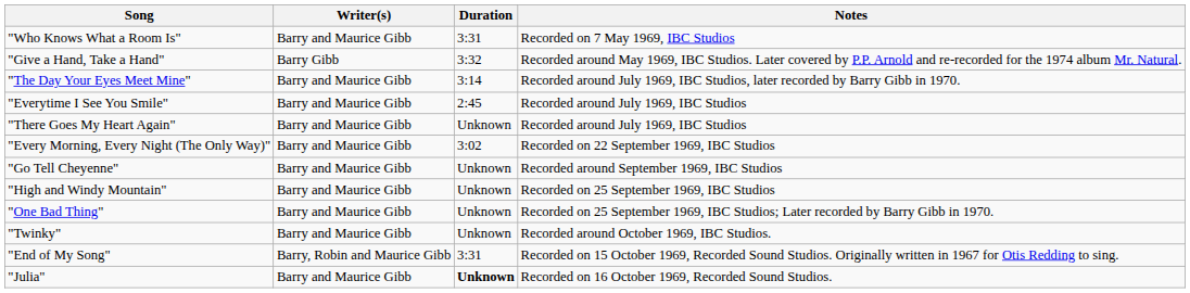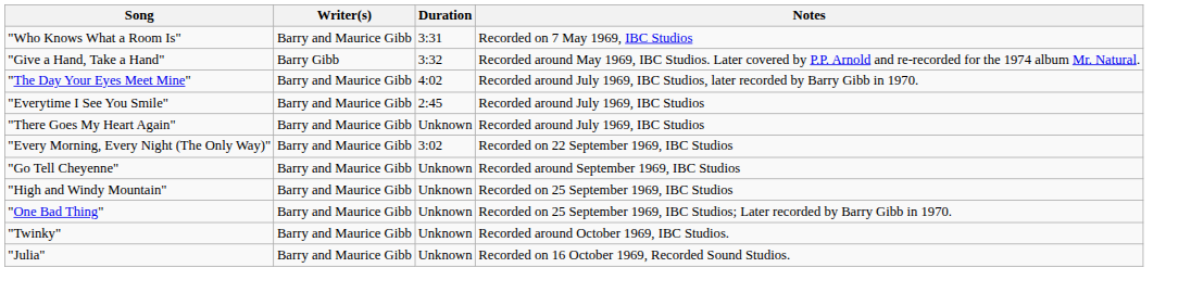"The Day Your Eyes Meet Mine" | Duration: 3:14 -> 4:02
- row: "End of My Song" | Barry, Robin and Maurice Gibb | 3:31 | Recorded on 15 October 1969, Recorded Sound Studios. Originally written in 1967 for Otis Redding to sing.
"Julia" | Duration: bold -> normal
